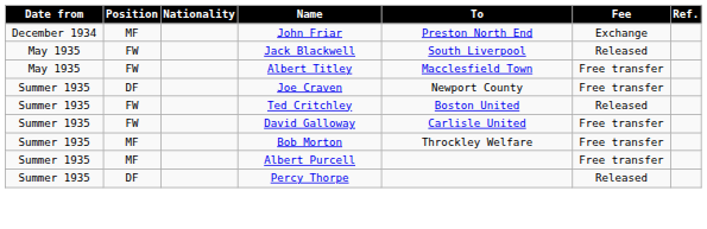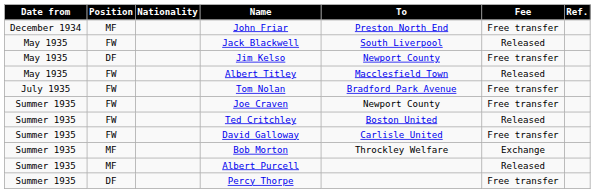John Friar | Fee: Exchange -> Free transfer
+ row: May 1935 | DF | Jim Kelso | Newport County | Free transfer
Albert Titley | Fee: Free transfer -> Released
+ row: July 1935 | FW | Tom Nolan | Bradford Park Avenue | Free transfer
Joe Craven | Position: DF -> FW
Bob Morton | Fee: Free transfer -> Exchange
Albert Purcell | Fee: Free transfer -> Released
Percy Thorpe | Fee: Released -> Free transfer
